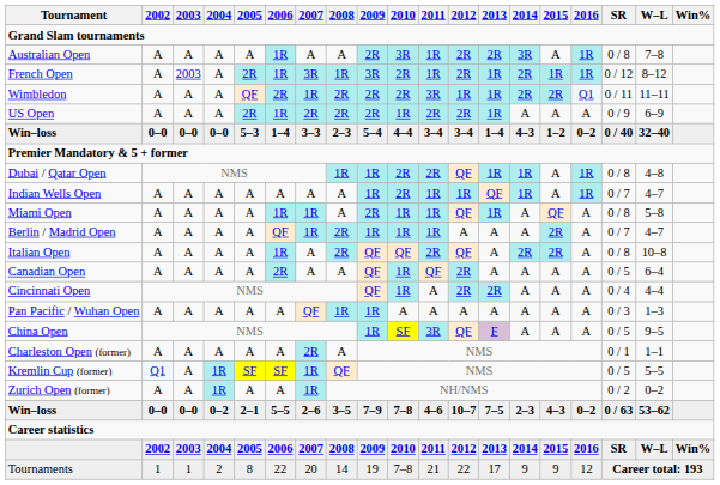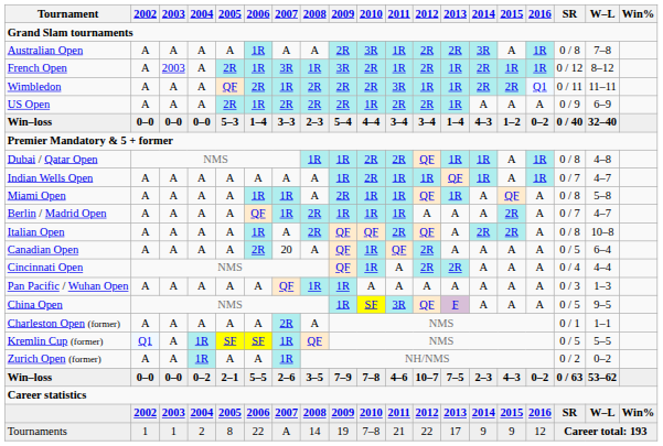Canadian Open | 2007: A -> 20
Tournaments | 2007: 20 -> A
